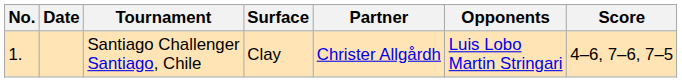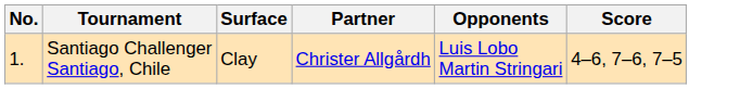- column: Date
